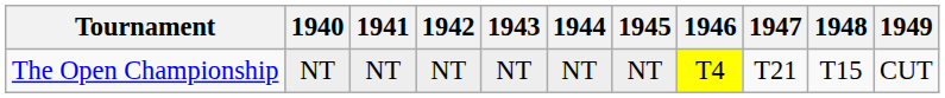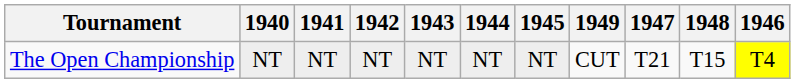columns swapped: 1946 <-> 1949
